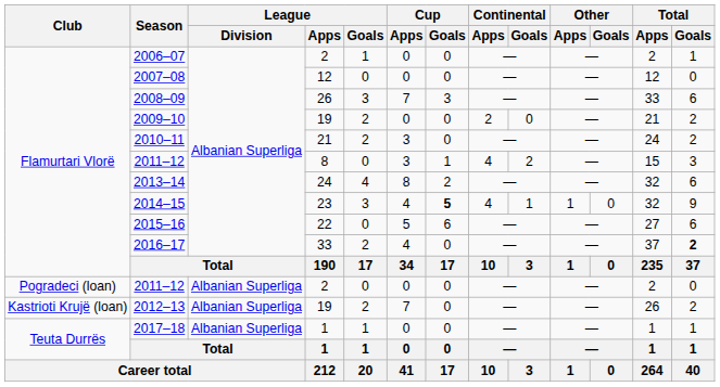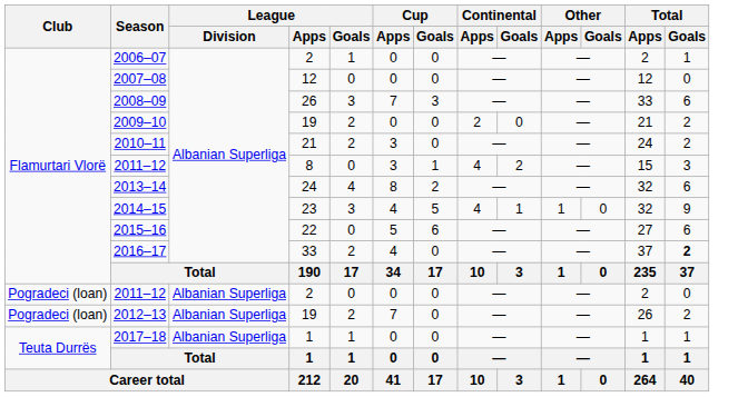2014–15 | Cup / Goals: bold -> normal
2012–13 | Club: Kastrioti Krujë (loan) -> Pogradeci (loan)
